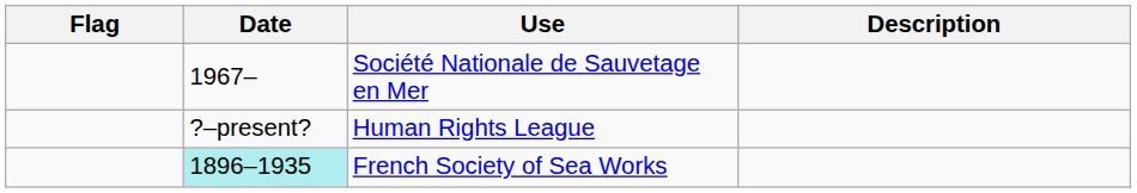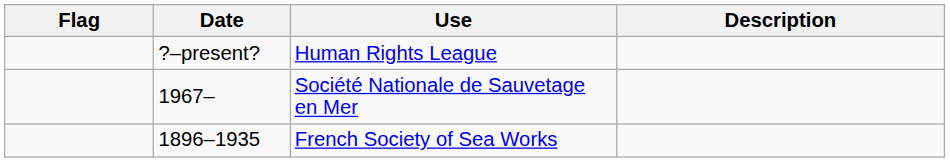rows swapped: Human Rights League <-> Société Nationale de Sauvetage en Mer
French Society of Sea Works | Date: paleturquoise background -> no background
